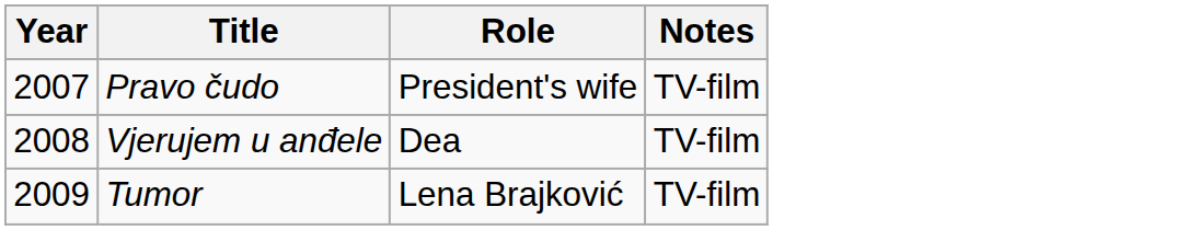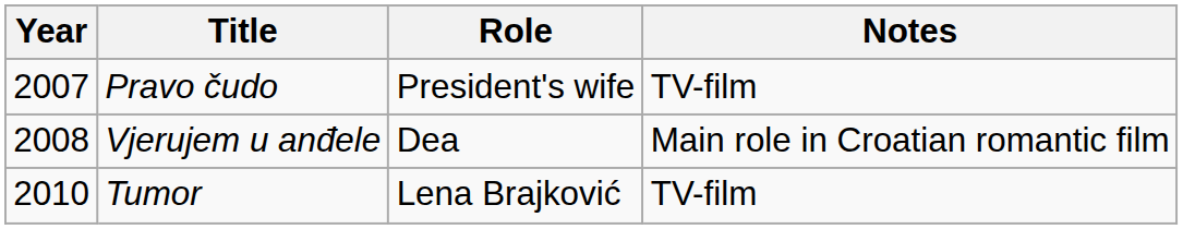Vjerujem u anđele | Notes: TV-film -> Main role in Croatian romantic film
Tumor | Year: 2009 -> 2010
